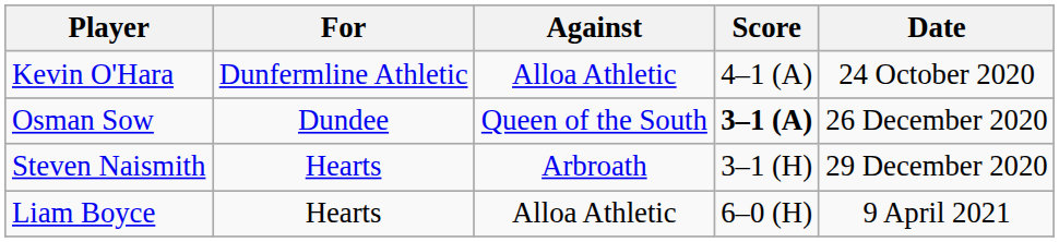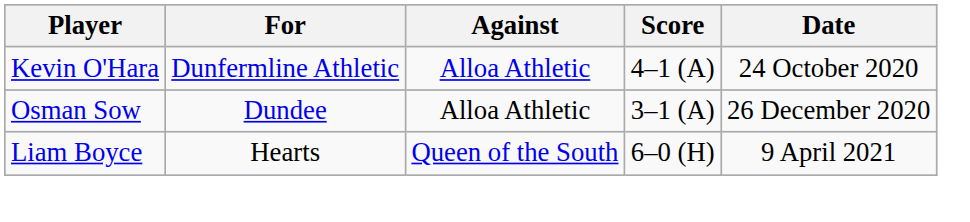Osman Sow | Against: Queen of the South -> Alloa Athletic
Osman Sow | Score: bold -> normal
- row: Steven Naismith | Hearts | Arbroath | 3–1 (H) | 29 December 2020
Liam Boyce | Against: Alloa Athletic -> Queen of the South
